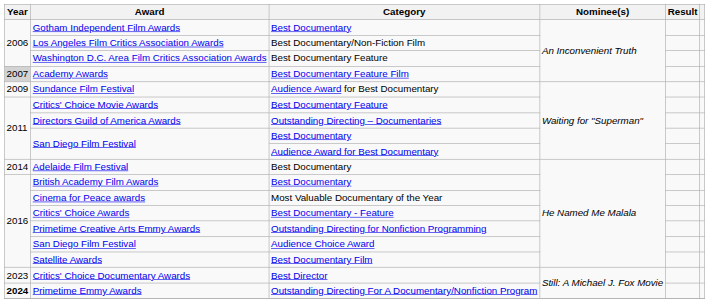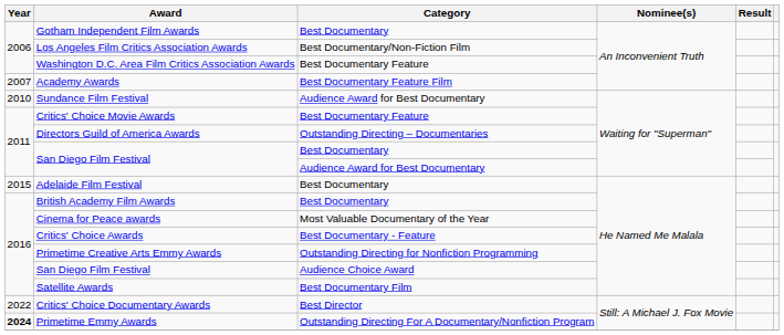Academy Awards | Year: lightgrey background -> no background
Sundance Film Festival | Year: 2009 -> 2010
Adelaide Film Festival | Year: 2014 -> 2015
Critics' Choice Documentary Awards | Year: 2023 -> 2022
